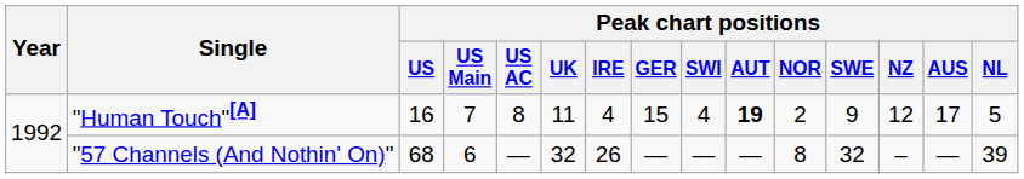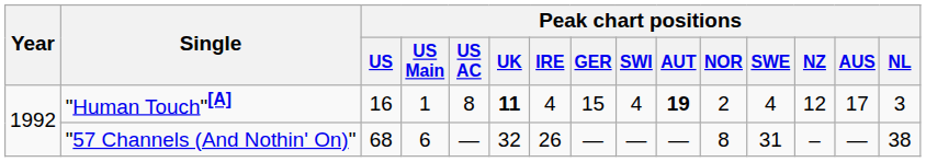"Human Touch"[A] | Peak chart positions / US Main: 7 -> 1
"Human Touch"[A] | Peak chart positions / UK: normal -> bold
"Human Touch"[A] | Peak chart positions / SWE: 9 -> 4
"Human Touch"[A] | Peak chart positions / NL: 5 -> 3
"57 Channels (And Nothin' On)" | Peak chart positions / SWE: 32 -> 31
"57 Channels (And Nothin' On)" | Peak chart positions / NL: 39 -> 38
